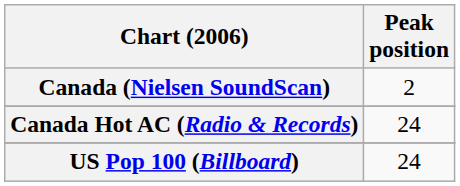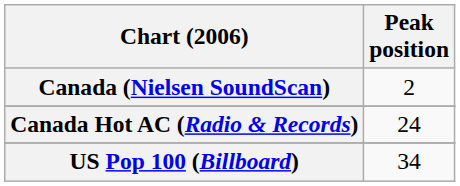US Pop 100 (Billboard) | Peak position: 24 -> 34
